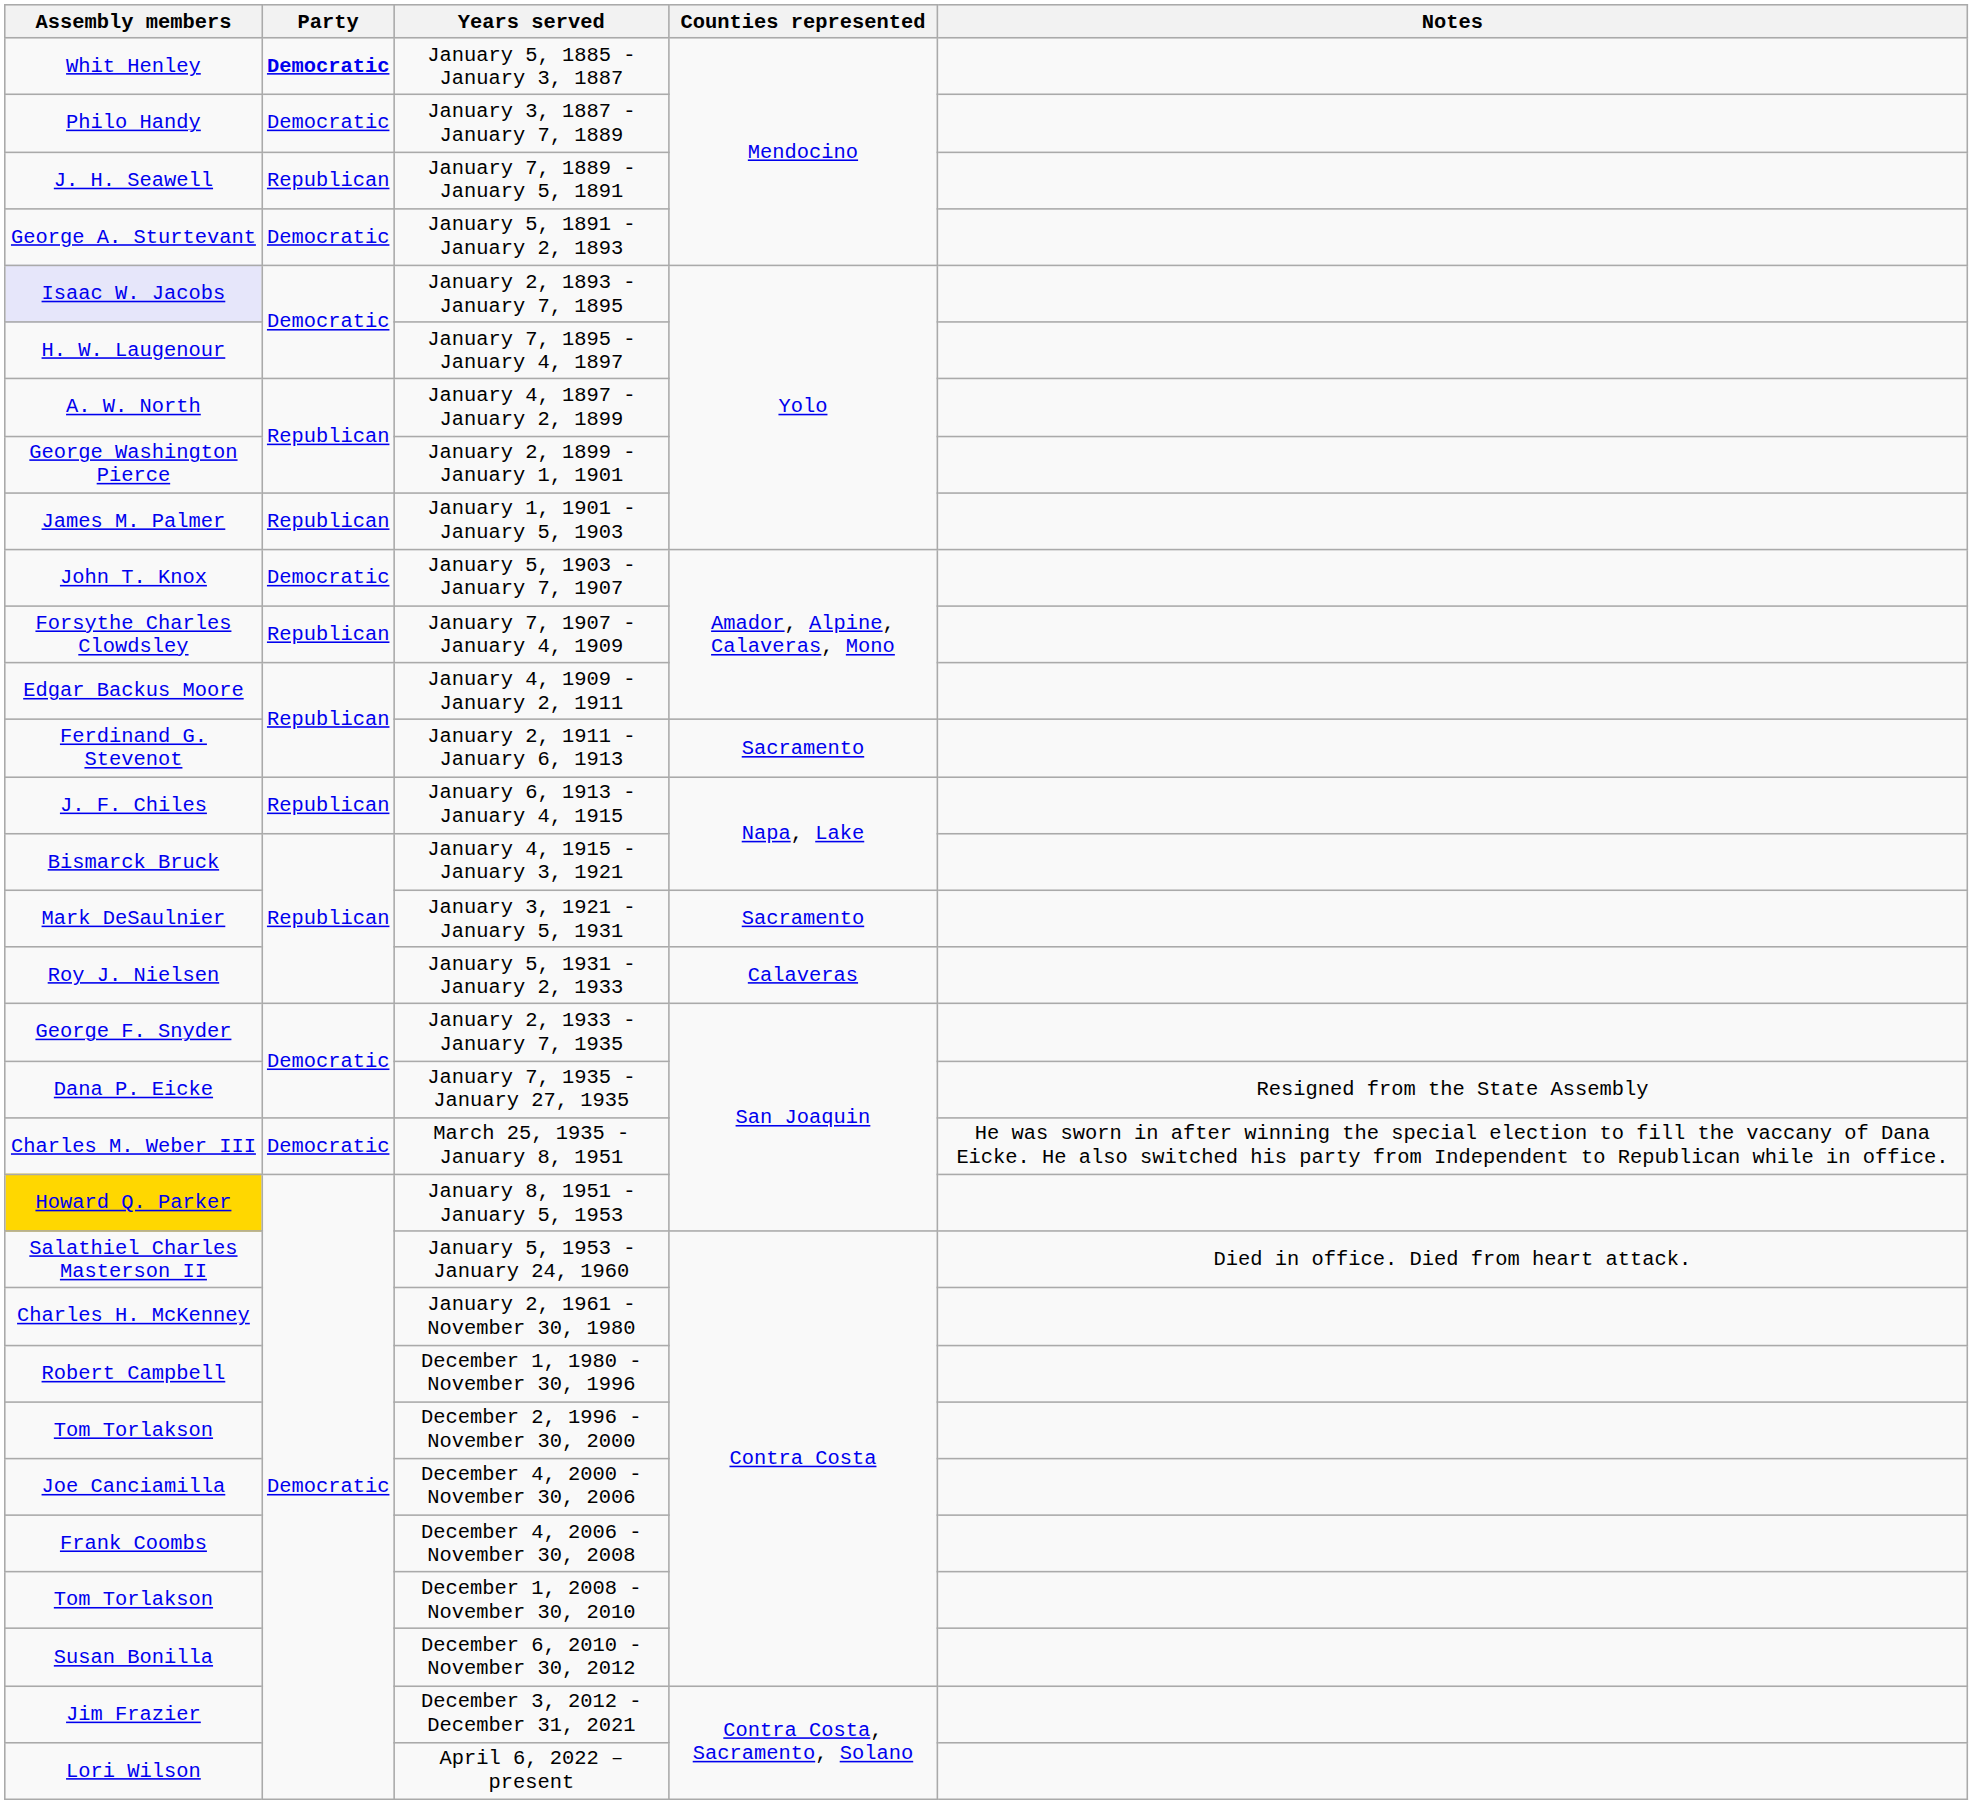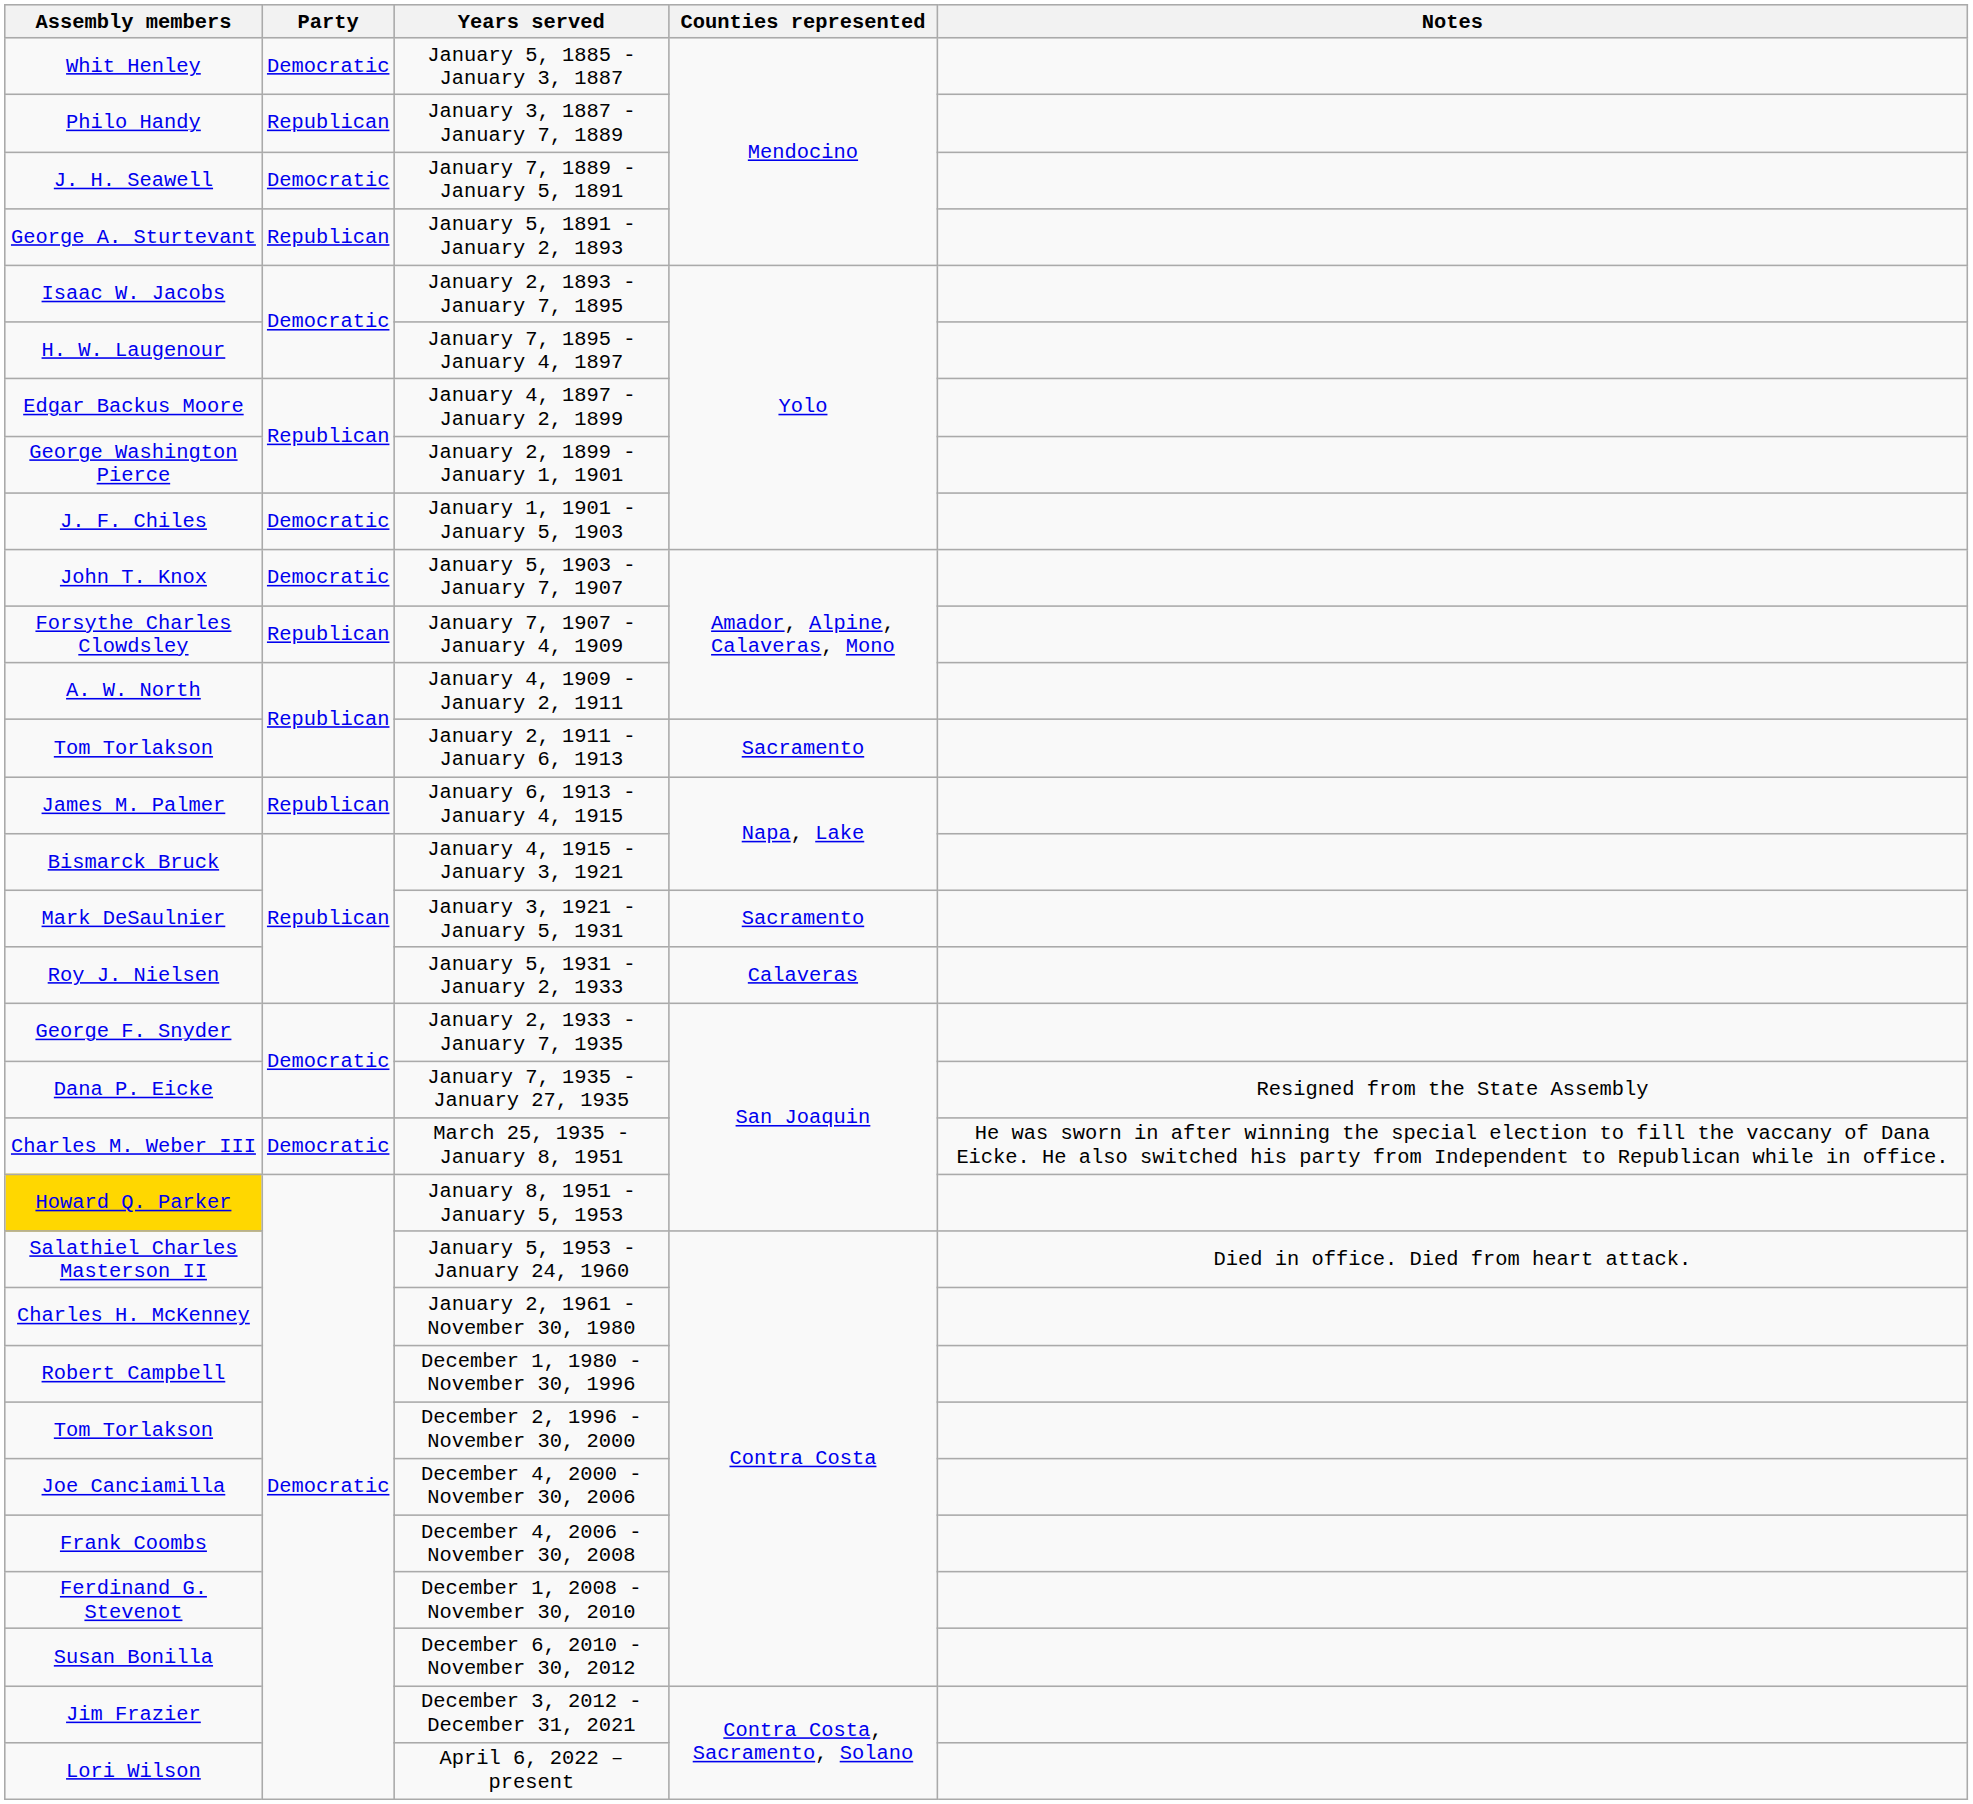January 5, 1885 - January 3, 1887 | Party: bold -> normal
January 3, 1887 - January 7, 1889 | Party: Democratic -> Republican
January 7, 1889 - January 5, 1891 | Party: Republican -> Democratic
January 5, 1891 - January 2, 1893 | Party: Democratic -> Republican
January 2, 1893 - January 7, 1895 | Assembly members: lavender background -> no background
January 4, 1897 - January 2, 1899 | Assembly members: A. W. North -> Edgar Backus Moore
January 1, 1901 - January 5, 1903 | Assembly members: James M. Palmer -> J. F. Chiles
January 1, 1901 - January 5, 1903 | Party: Republican -> Democratic
January 4, 1909 - January 2, 1911 | Assembly members: Edgar Backus Moore -> A. W. North
January 2, 1911 - January 6, 1913 | Assembly members: Ferdinand G. Stevenot -> Tom Torlakson
January 6, 1913 - January 4, 1915 | Assembly members: J. F. Chiles -> James M. Palmer
December 1, 2008 - November 30, 2010 | Assembly members: Tom Torlakson -> Ferdinand G. Stevenot
